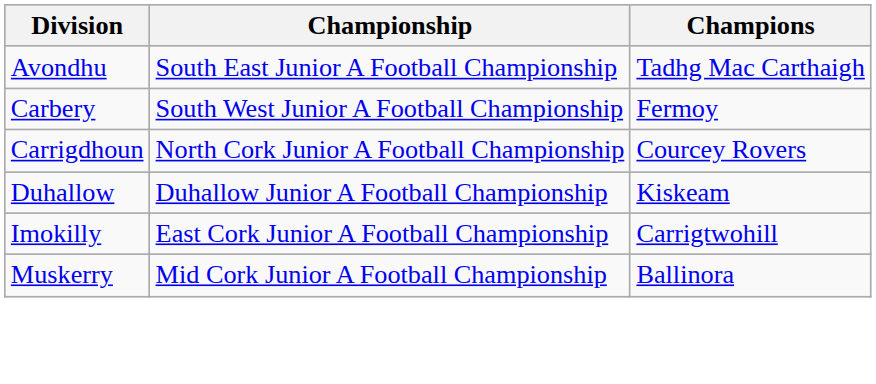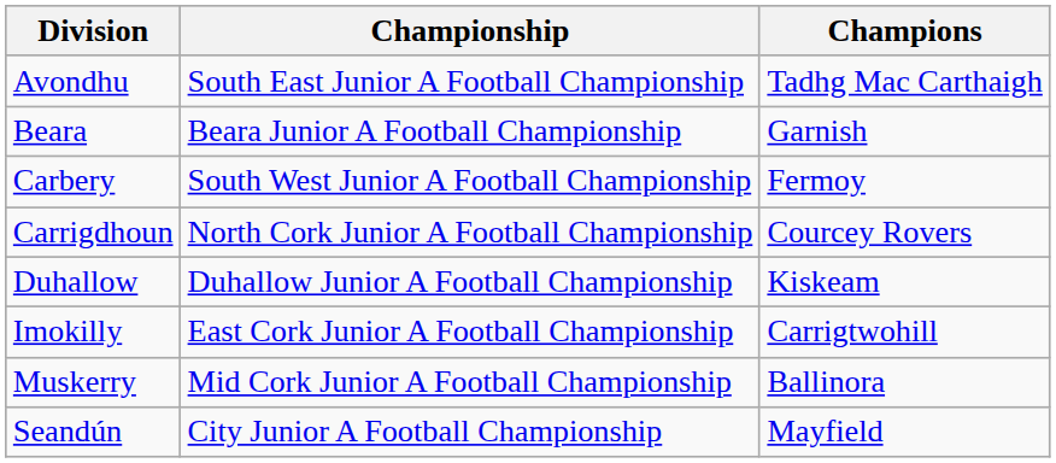+ row: Beara | Beara Junior A Football Championship | Garnish
+ row: Seandún | City Junior A Football Championship | Mayfield
